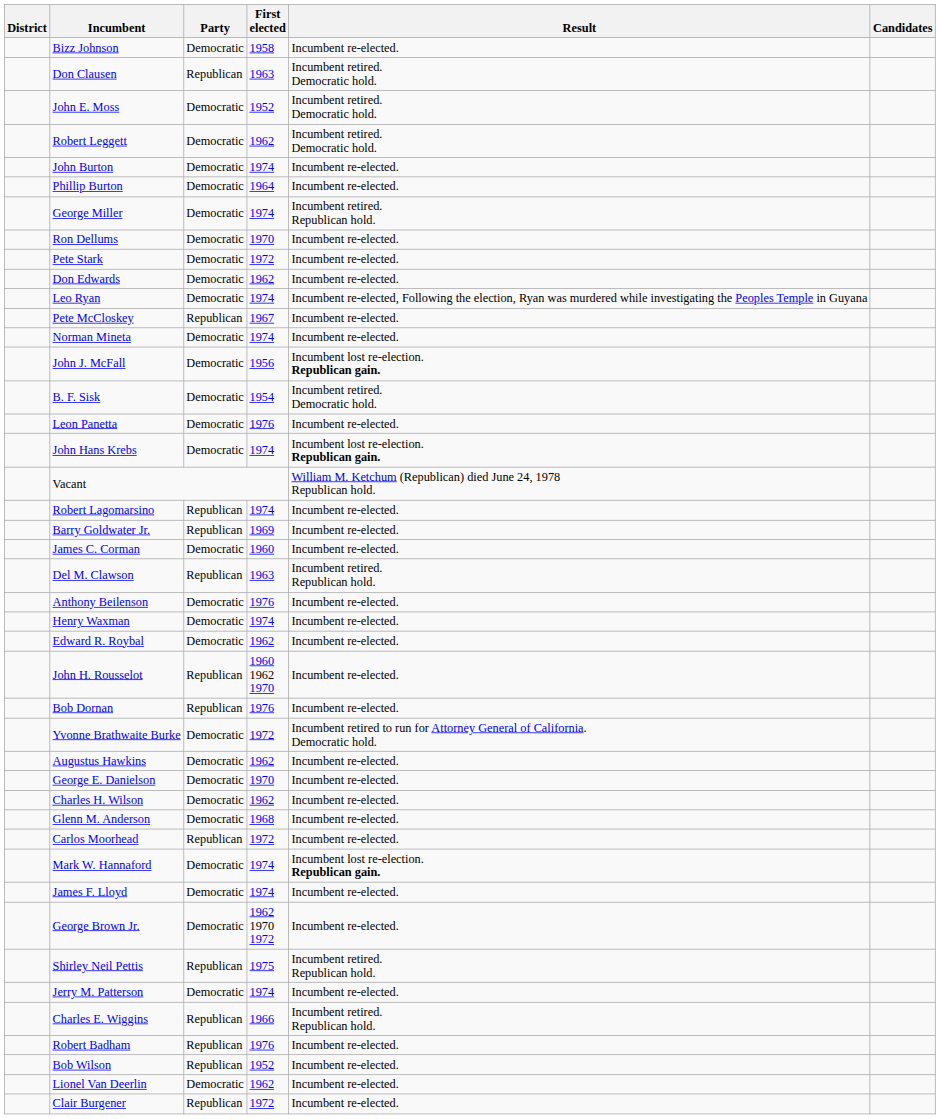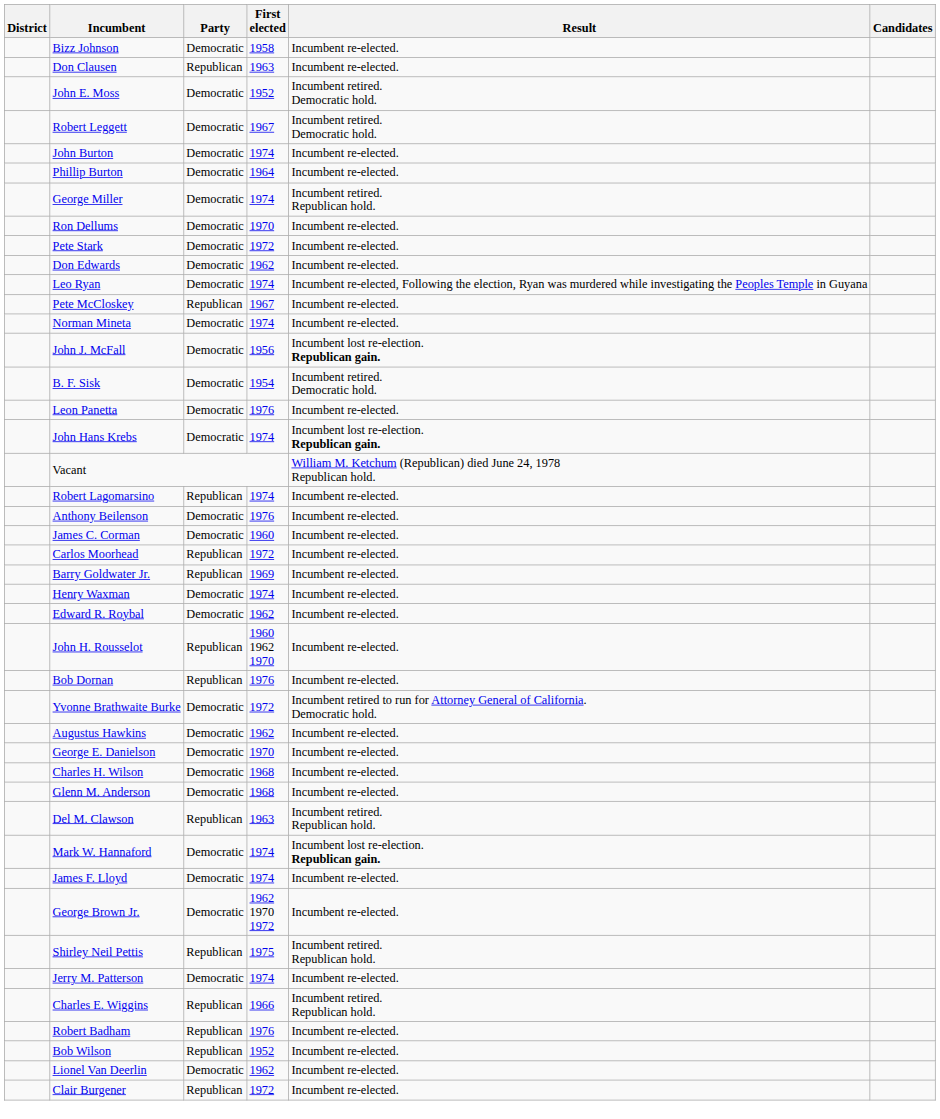Don Clausen | Result: Incumbent retired. Democratic hold. -> Incumbent re-elected.
Robert Leggett | First elected: 1962 -> 1967
rows swapped: Barry Goldwater Jr. <-> Anthony Beilenson
rows swapped: Carlos Moorhead <-> Del M. Clawson
Charles H. Wilson | First elected: 1962 -> 1968
